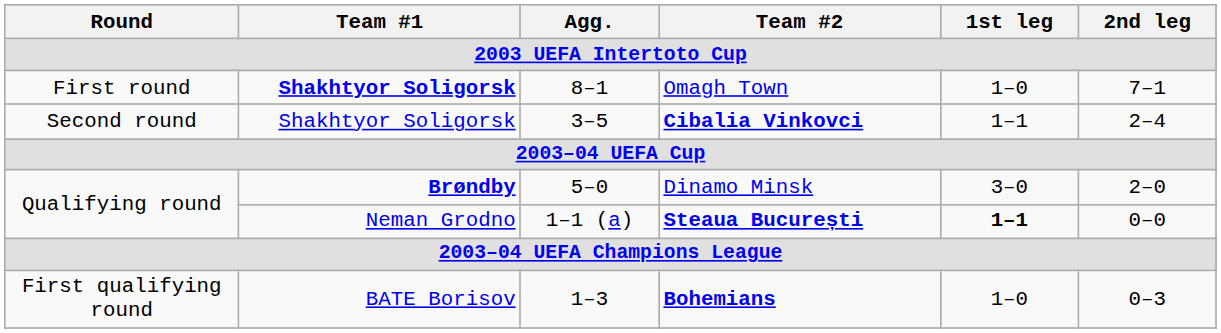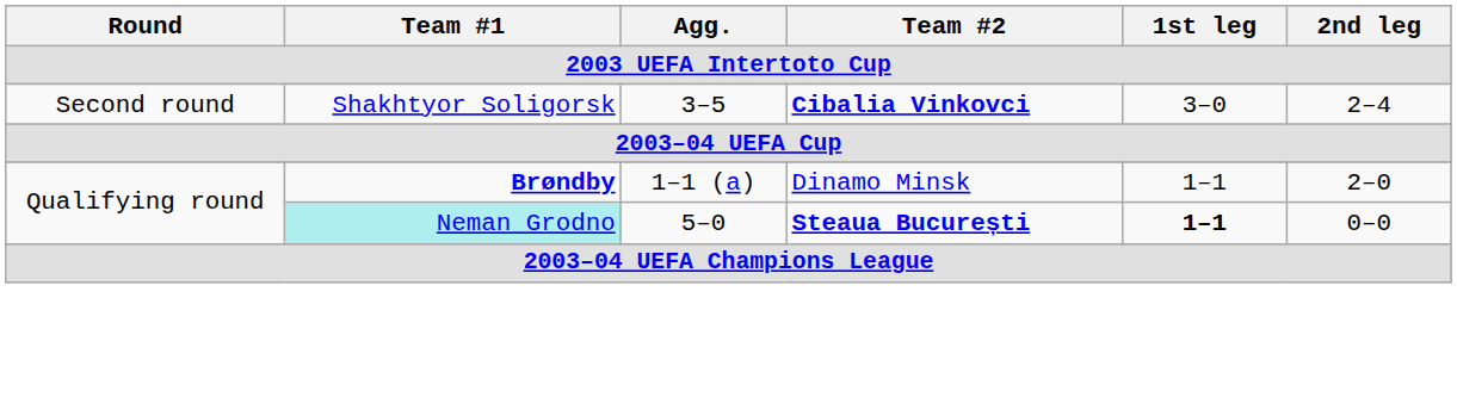- row: First round | Shakhtyor Soligorsk | 8–1 | Omagh Town | 1–0 | 7–1
Cibalia Vinkovci | 1st leg: 1–1 -> 3–0
Dinamo Minsk | Agg.: 5–0 -> 1–1 (a)
Dinamo Minsk | 1st leg: 3–0 -> 1–1
Steaua București | Team #1: no background -> paleturquoise background
Steaua București | Agg.: 1–1 (a) -> 5–0
- row: First qualifying round | BATE Borisov | 1–3 | Bohemians | 1–0 | 0–3
